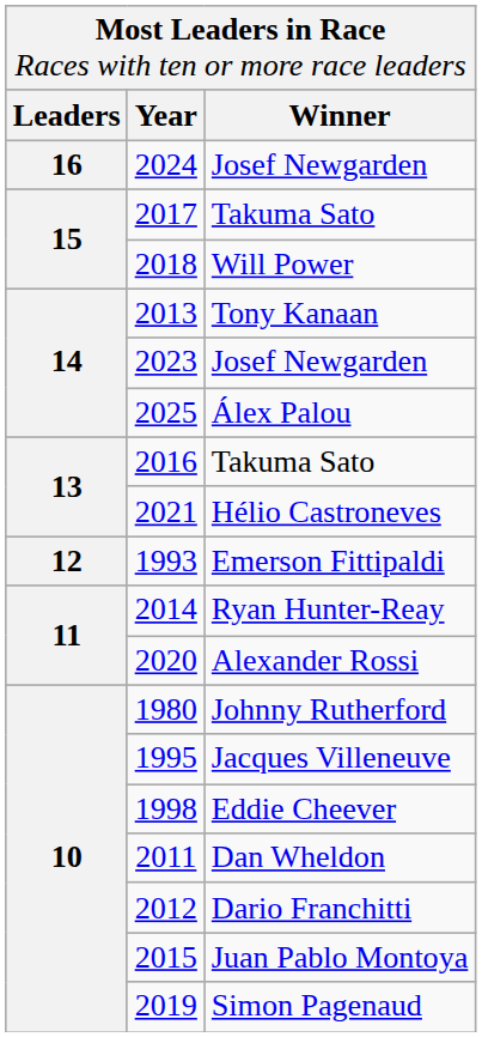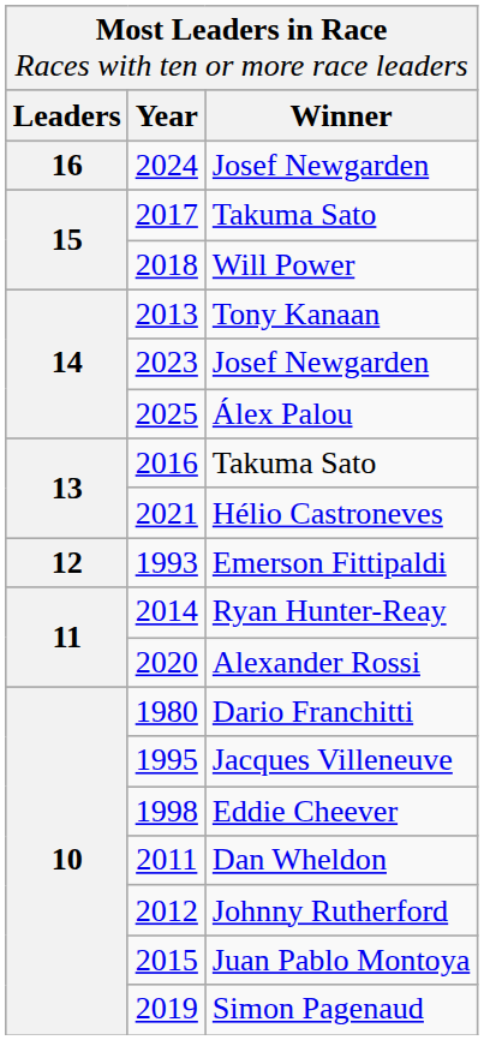1980 | column 3: Johnny Rutherford -> Dario Franchitti
2012 | column 3: Dario Franchitti -> Johnny Rutherford
